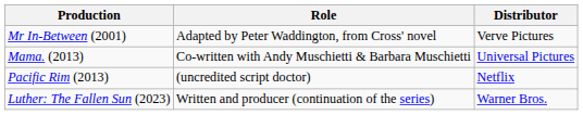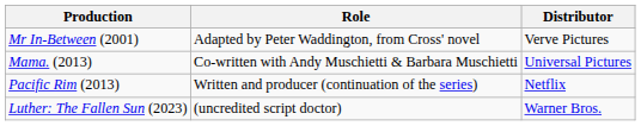Pacific Rim (2013) | Role: (uncredited script doctor) -> Written and producer (continuation of the series)
Luther: The Fallen Sun (2023) | Role: Written and producer (continuation of the series) -> (uncredited script doctor)
